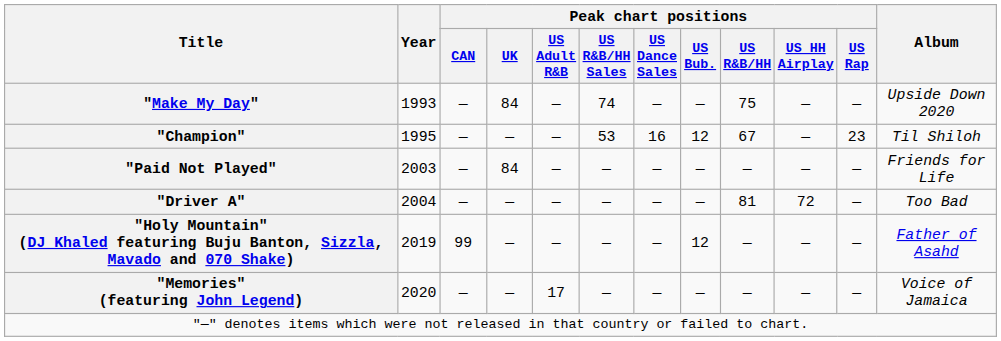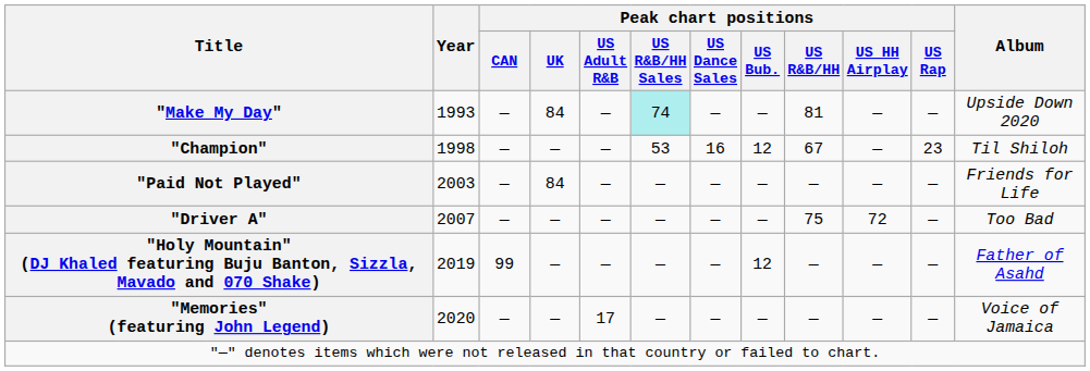"Make My Day" | Peak chart positions / US R&B/HH Sales: no background -> paleturquoise background
"Make My Day" | Peak chart positions / US R&B/HH: 75 -> 81
"Champion" | Year: 1995 -> 1998
"Driver A" | Year: 2004 -> 2007
"Driver A" | Peak chart positions / US R&B/HH: 81 -> 75
